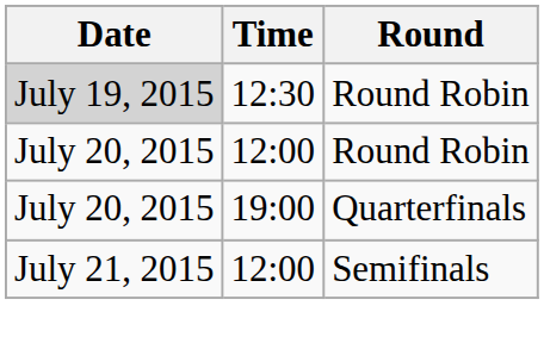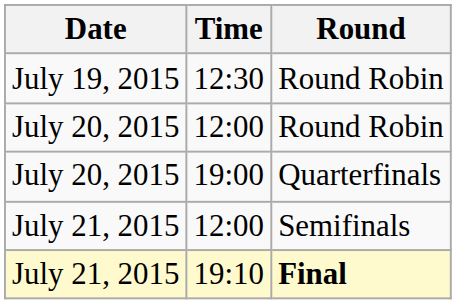12:30 | Date: lightgrey background -> no background
+ row: July 21, 2015 | 19:10 | Final
